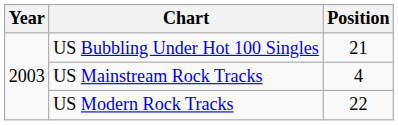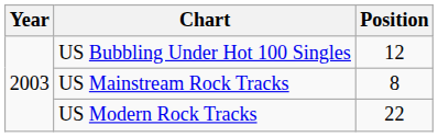US Bubbling Under Hot 100 Singles | Position: 21 -> 12
US Mainstream Rock Tracks | Position: 4 -> 8
